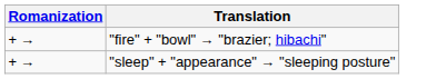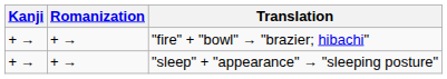+ column: Kanji | + → | + →
